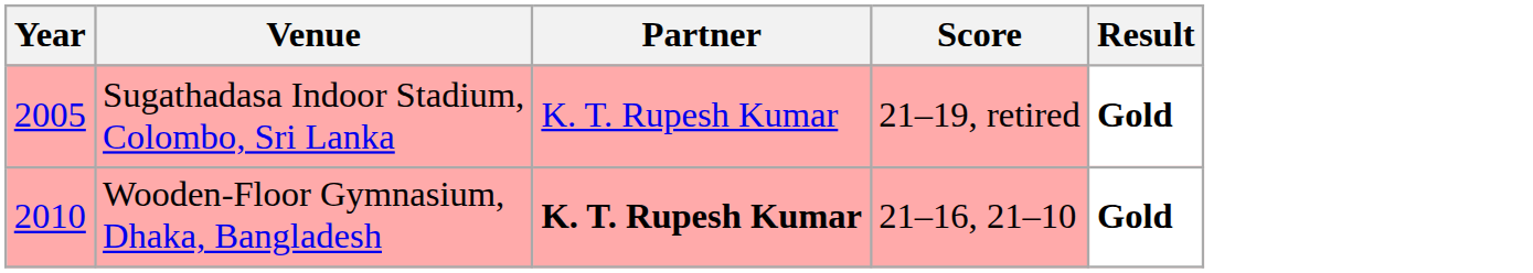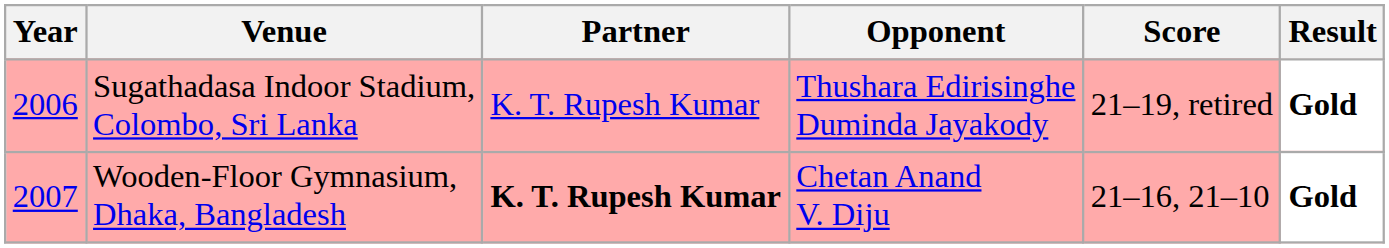+ column: Opponent | Thushara Edirisinghe Duminda Jayakody | Chetan Anand V. Diju
Sugathadasa Indoor Stadium, Colombo, Sri Lanka | Year: 2005 -> 2006
Wooden-Floor Gymnasium, Dhaka, Bangladesh | Year: 2010 -> 2007
